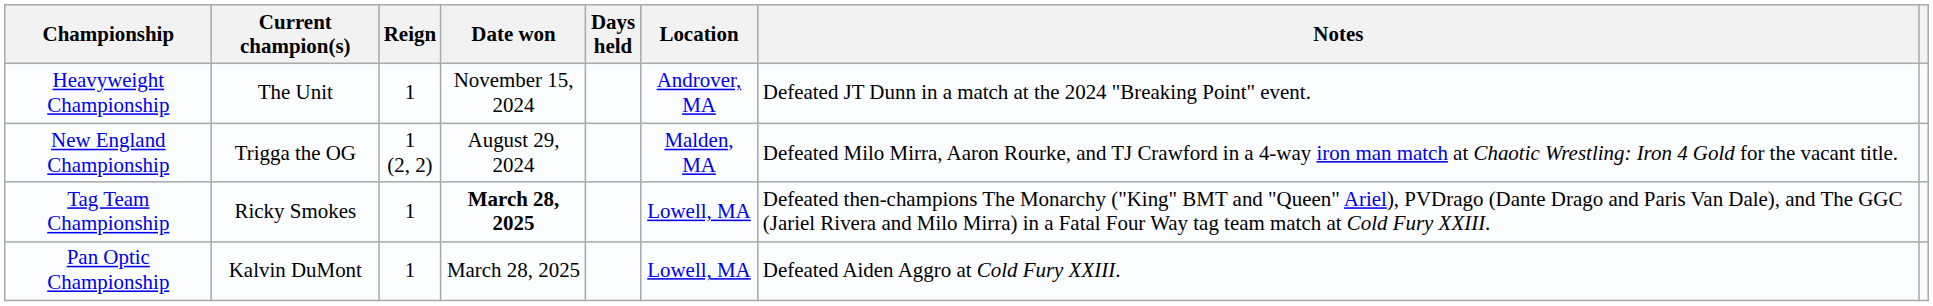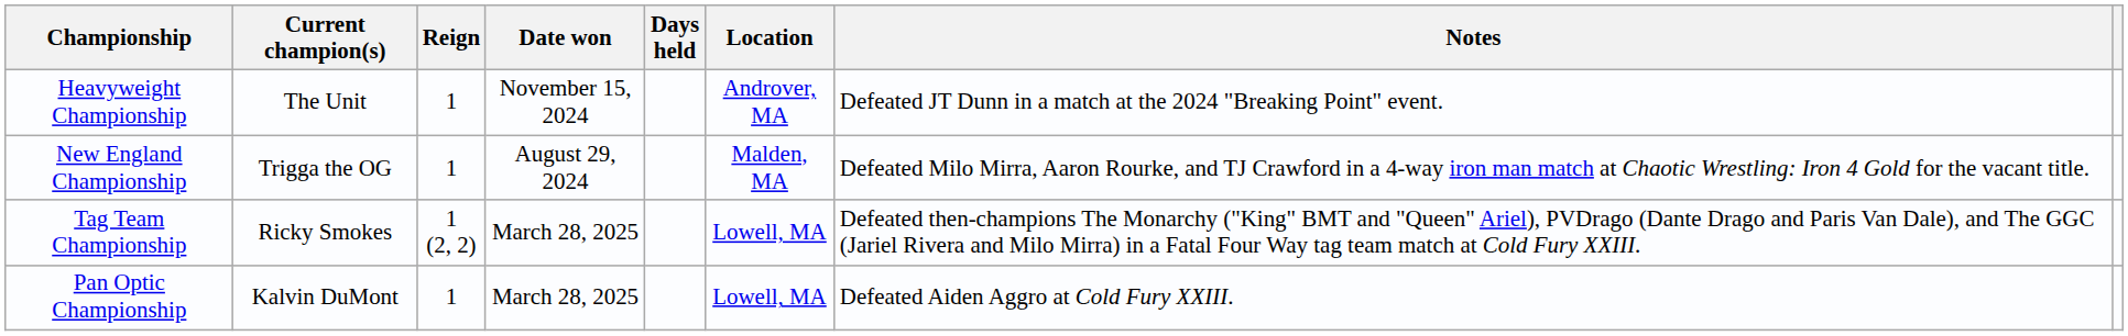New England Championship | Reign: 1 (2, 2) -> 1
Tag Team Championship | Reign: 1 -> 1 (2, 2)
Tag Team Championship | Date won: bold -> normal
